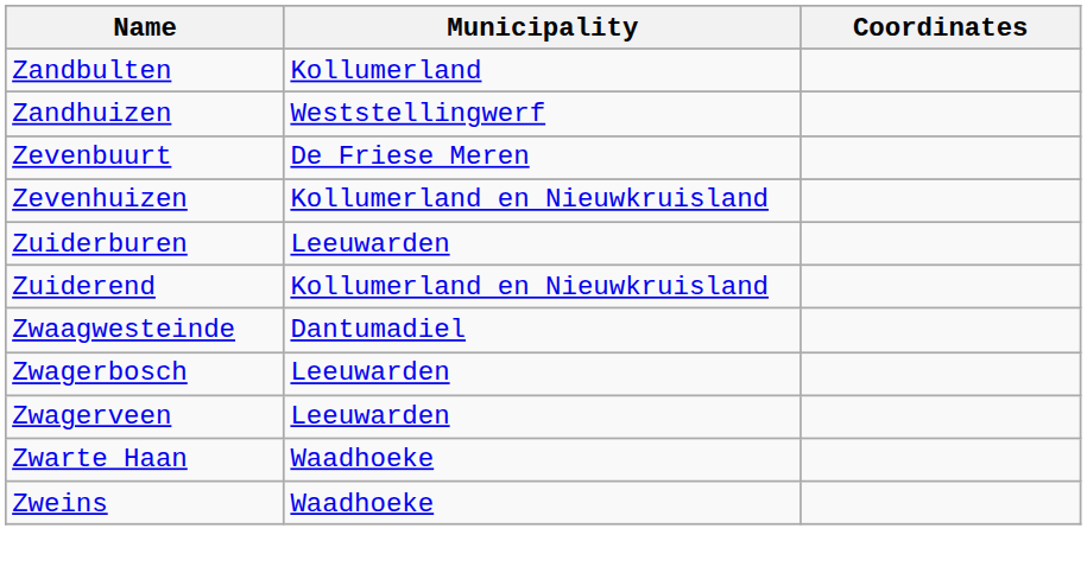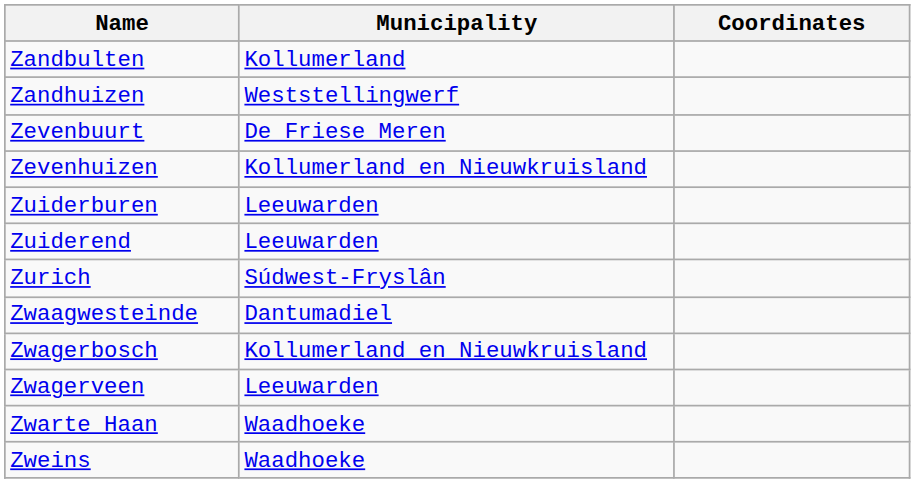Zuiderend | Municipality: Kollumerland en Nieuwkruisland -> Leeuwarden
+ row: Zurich | Súdwest-Fryslân
Zwagerbosch | Municipality: Leeuwarden -> Kollumerland en Nieuwkruisland
